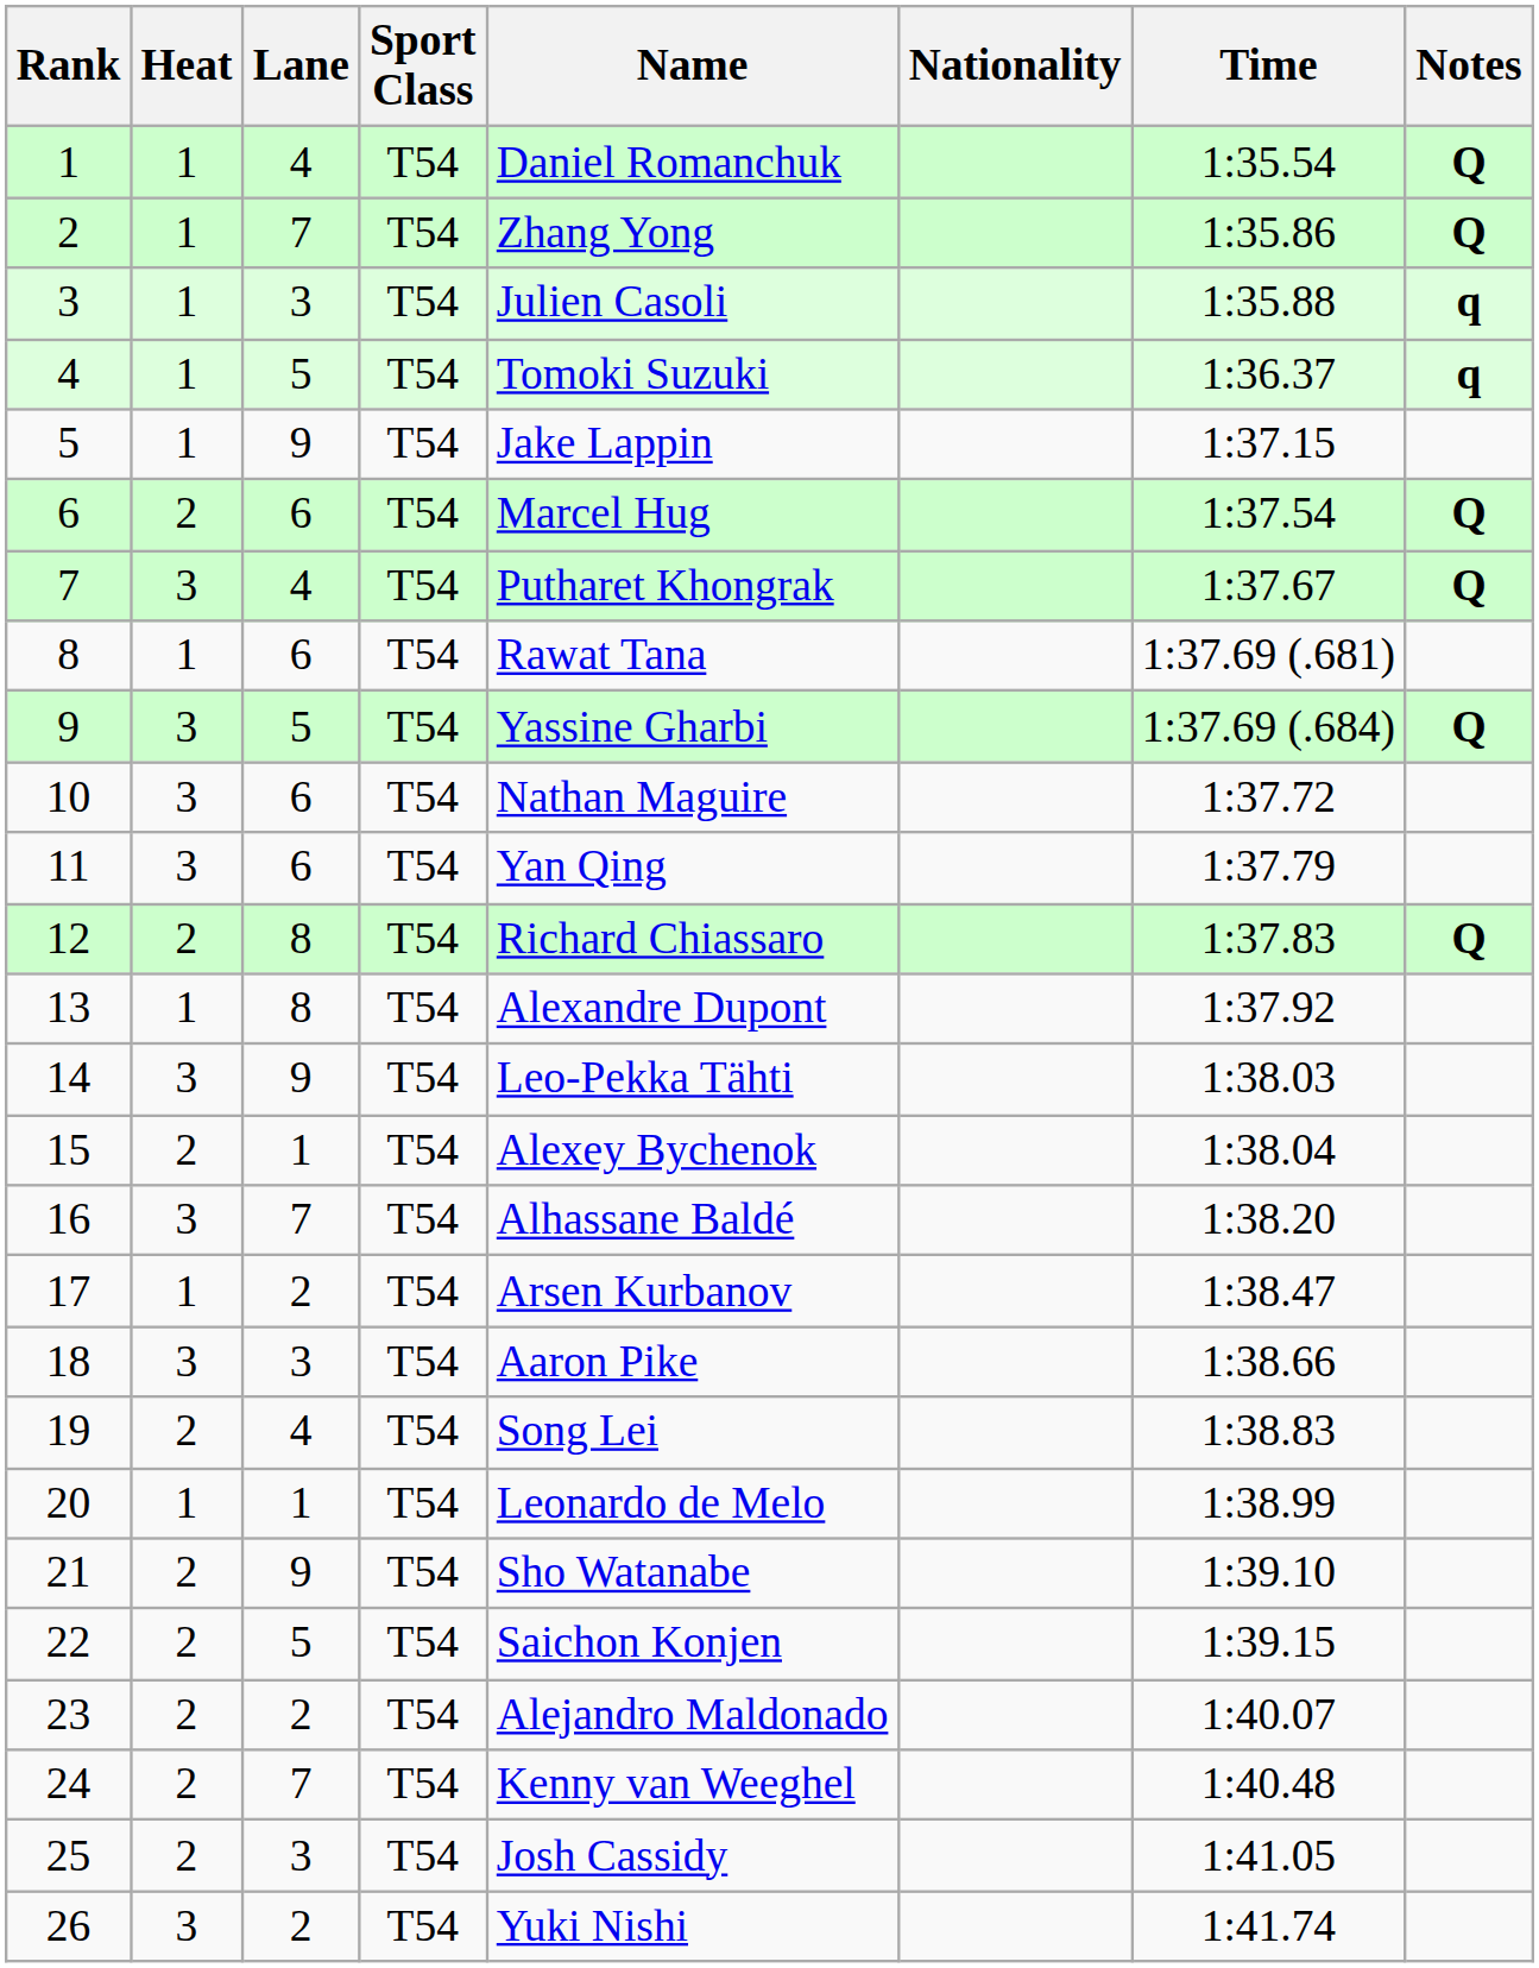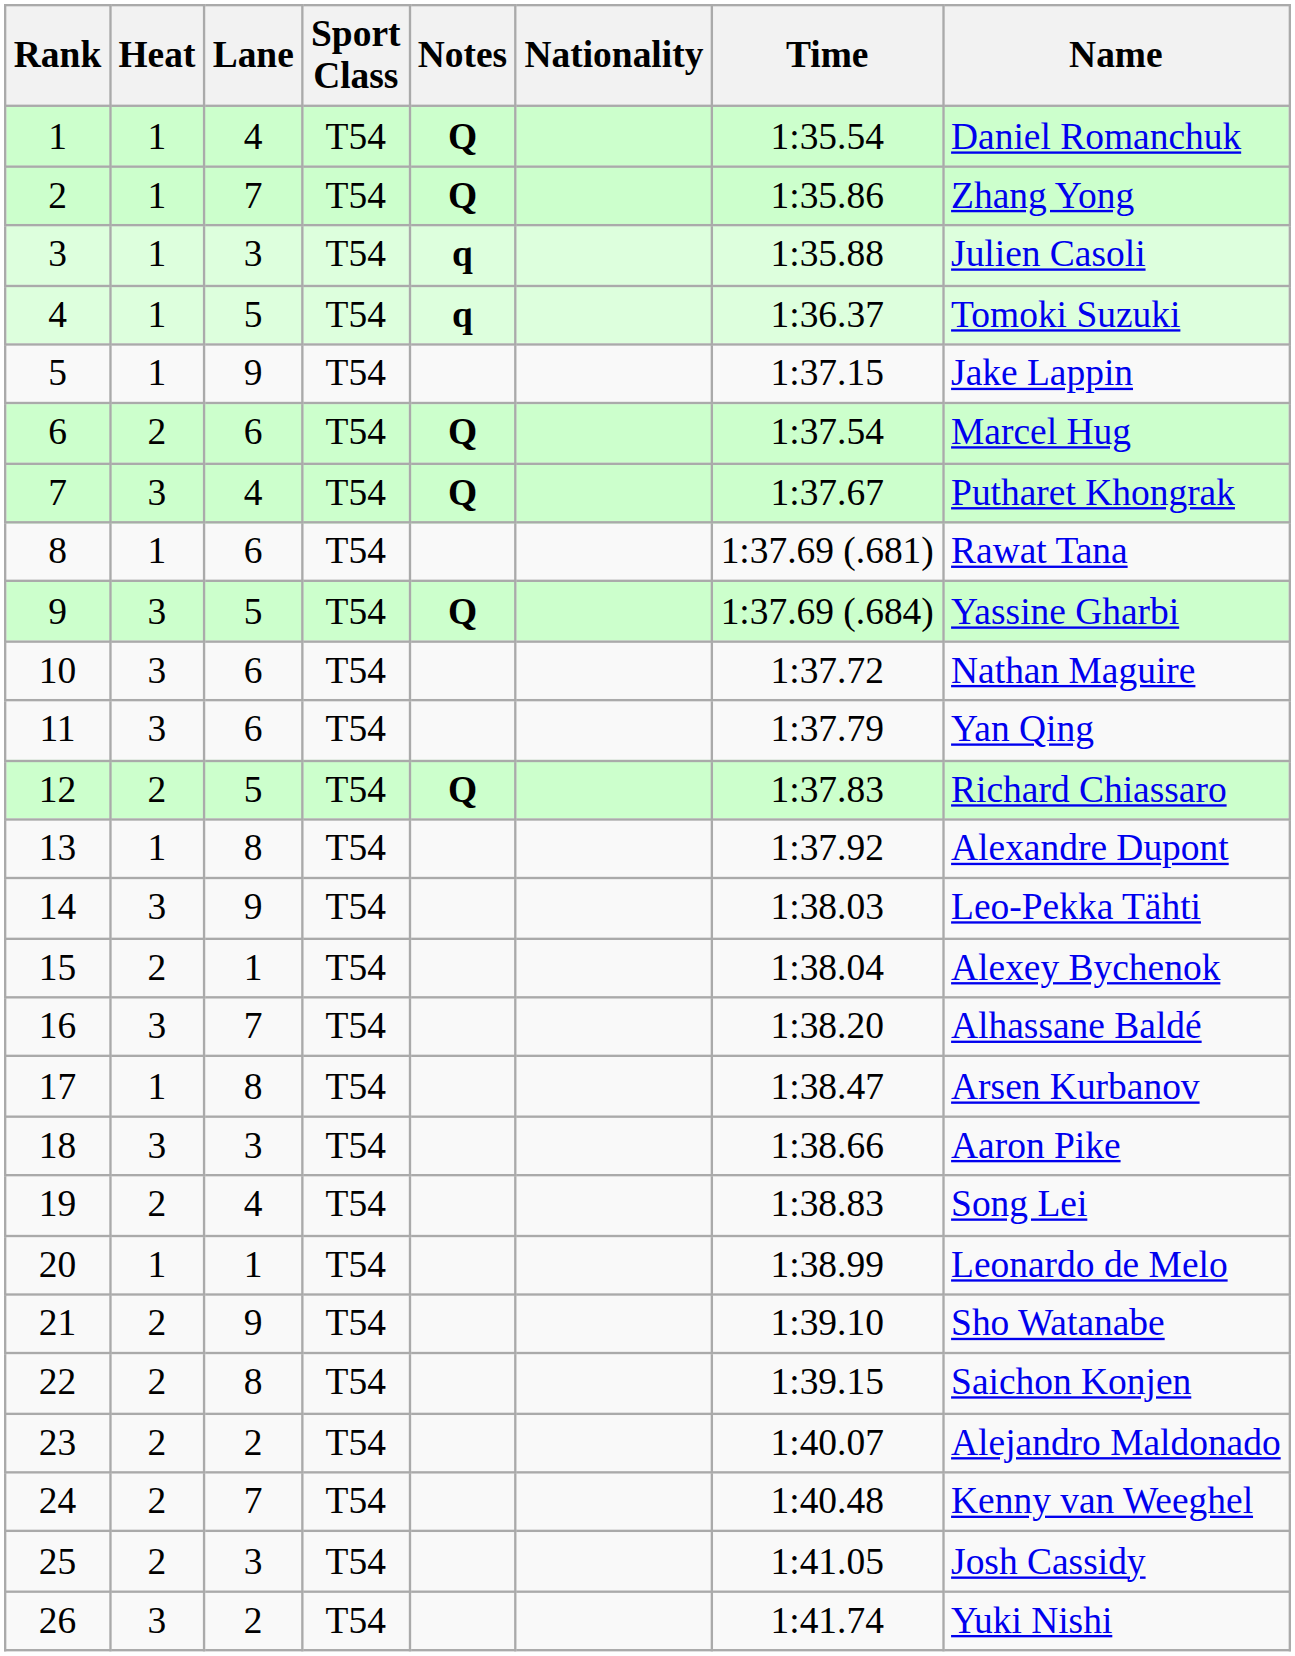columns swapped: Name <-> Notes
12 | Lane: 8 -> 5
17 | Lane: 2 -> 8
22 | Lane: 5 -> 8
